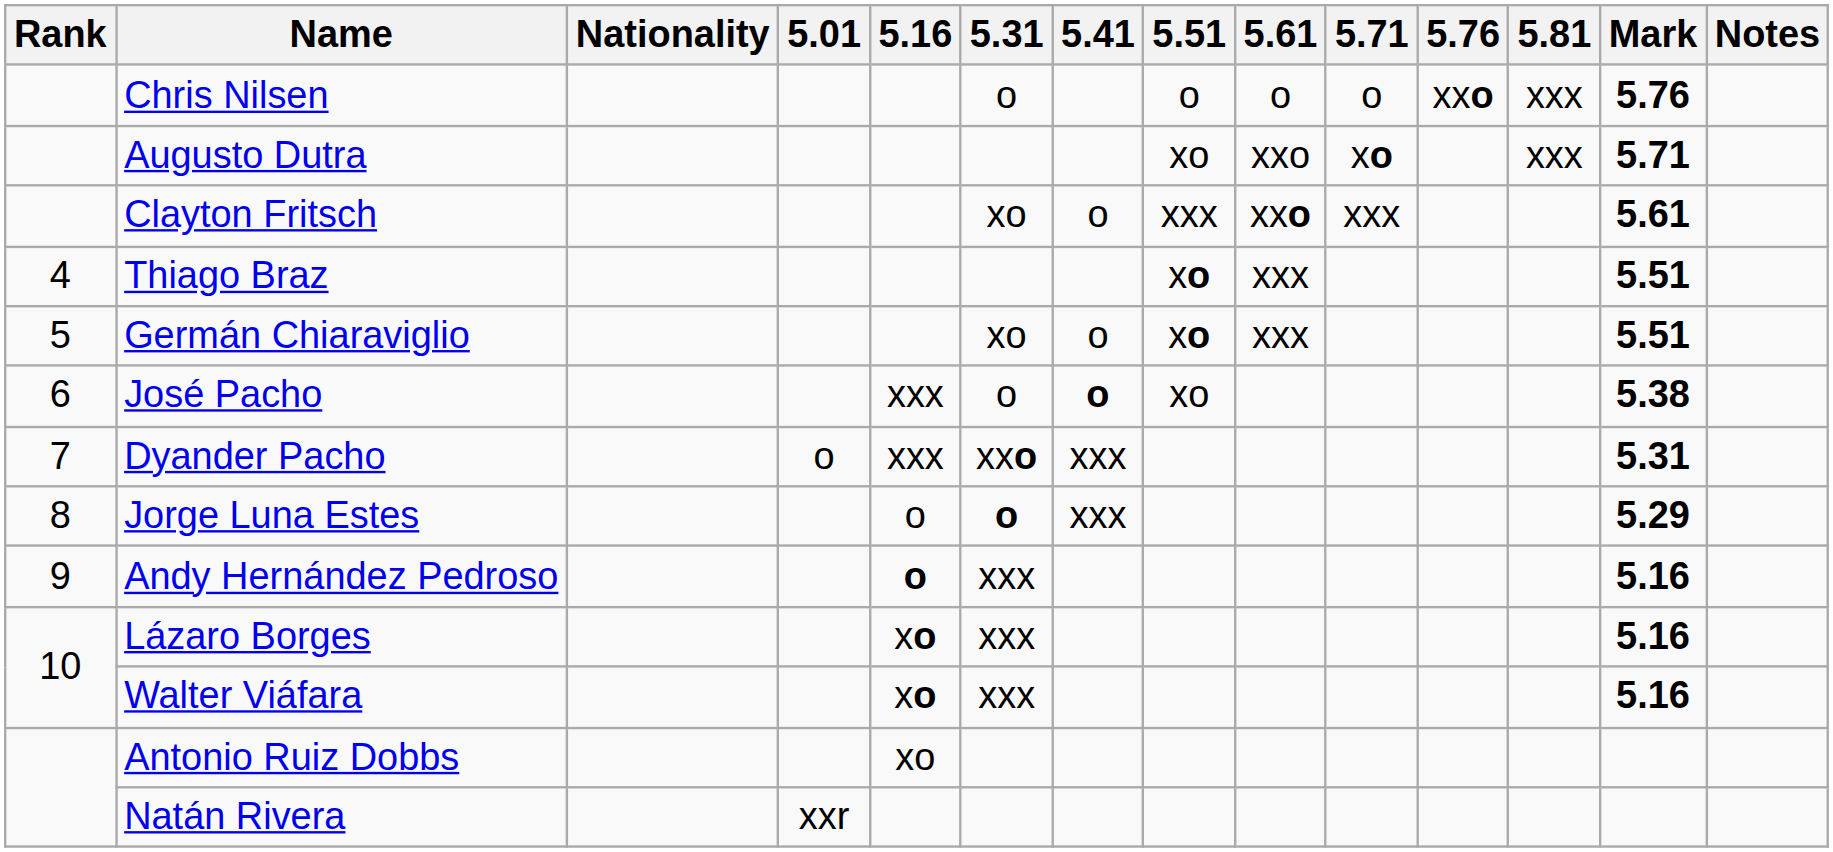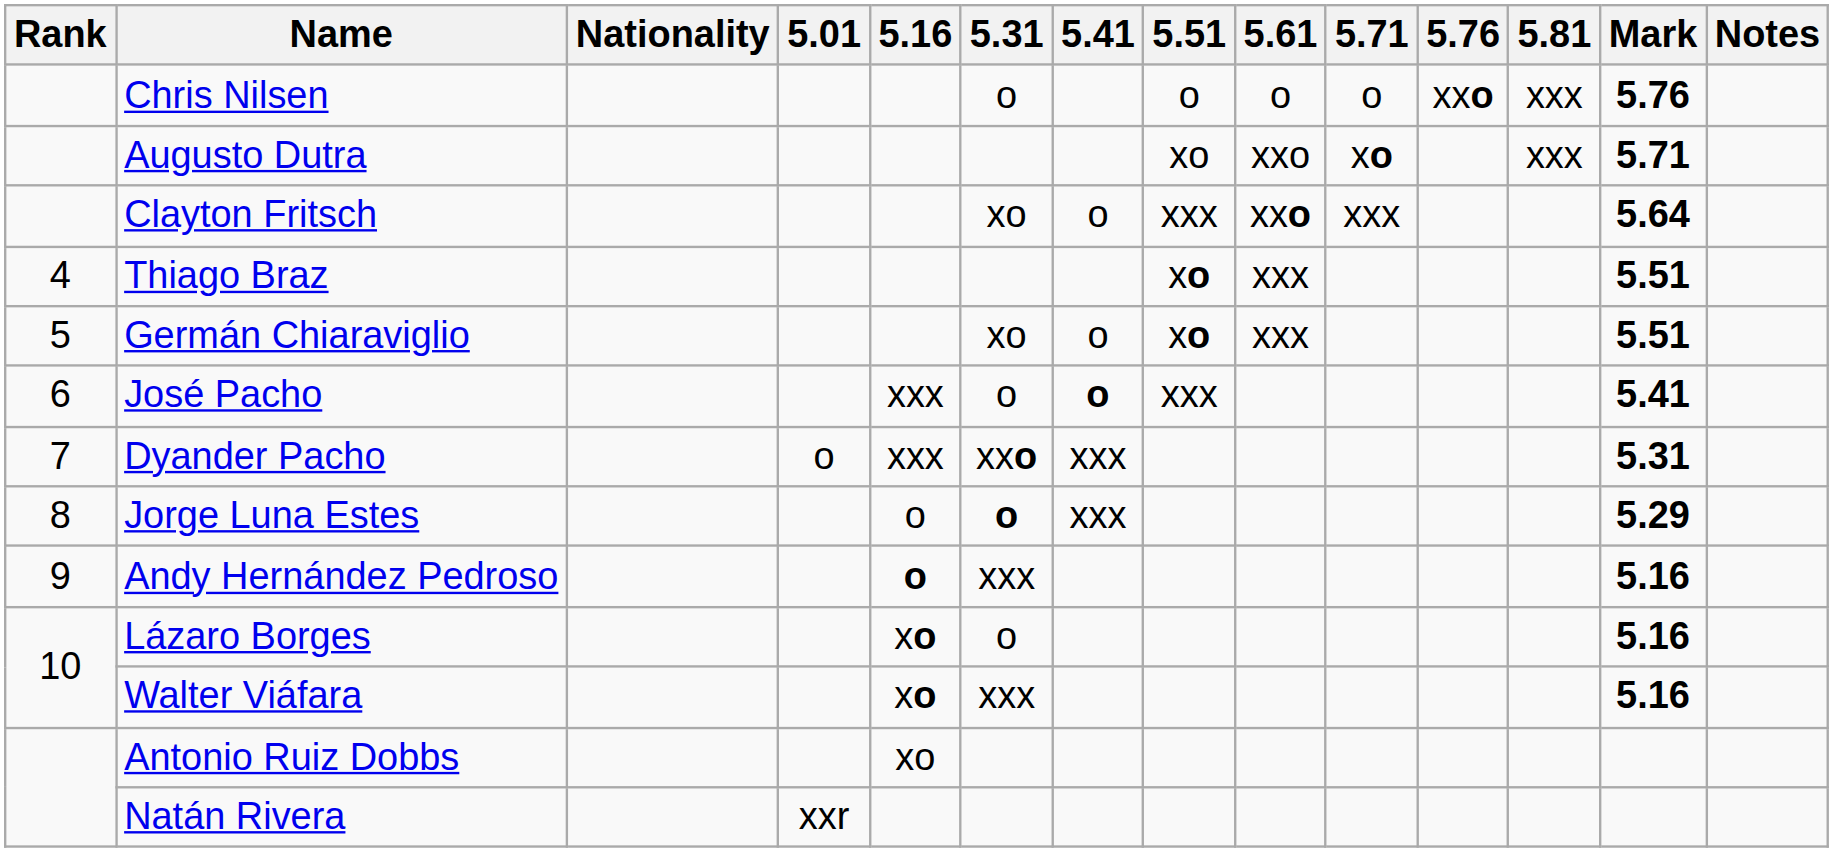Clayton Fritsch | Mark: 5.61 -> 5.64
José Pacho | 5.51: xo -> xxx
José Pacho | Mark: 5.38 -> 5.41
Lázaro Borges | 5.31: xxx -> o
